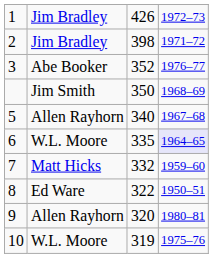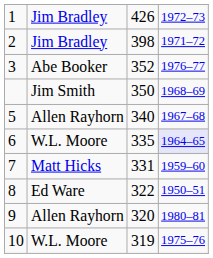7 | column 3: 332 -> 331
